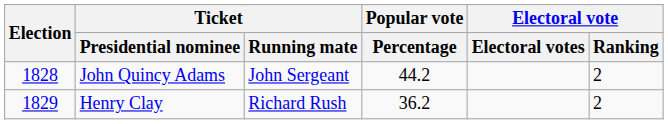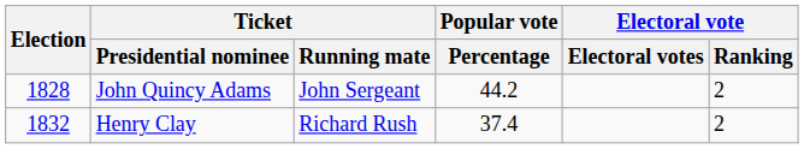Henry Clay | Election: 1829 -> 1832
Henry Clay | Popular vote / Percentage: 36.2 -> 37.4
